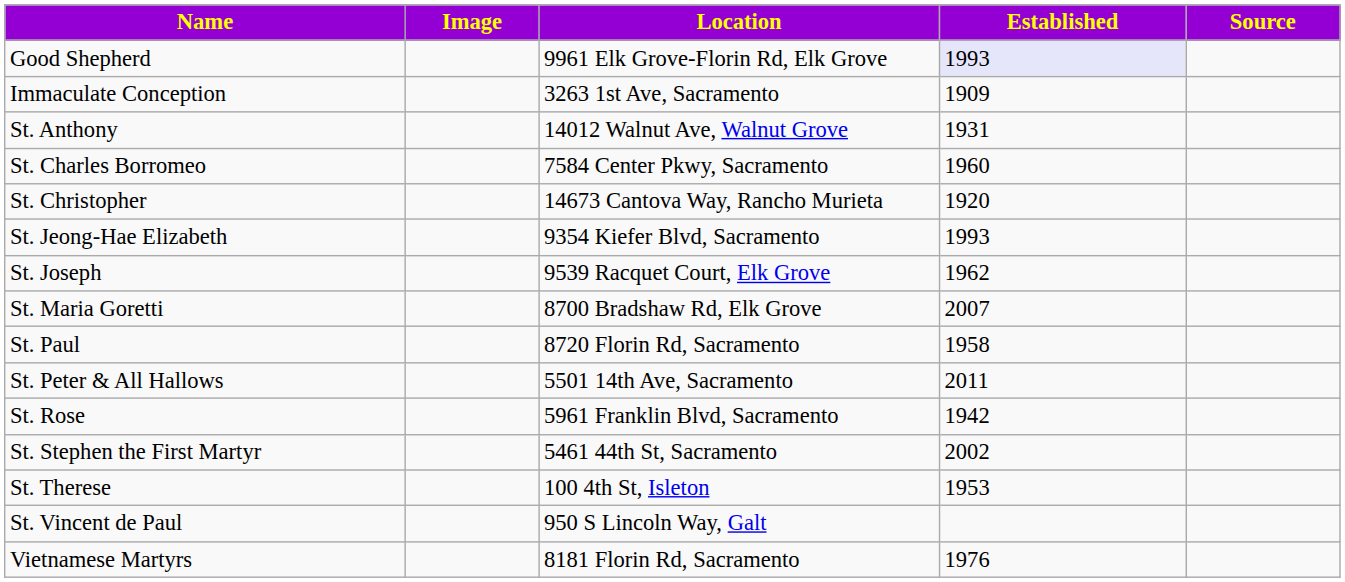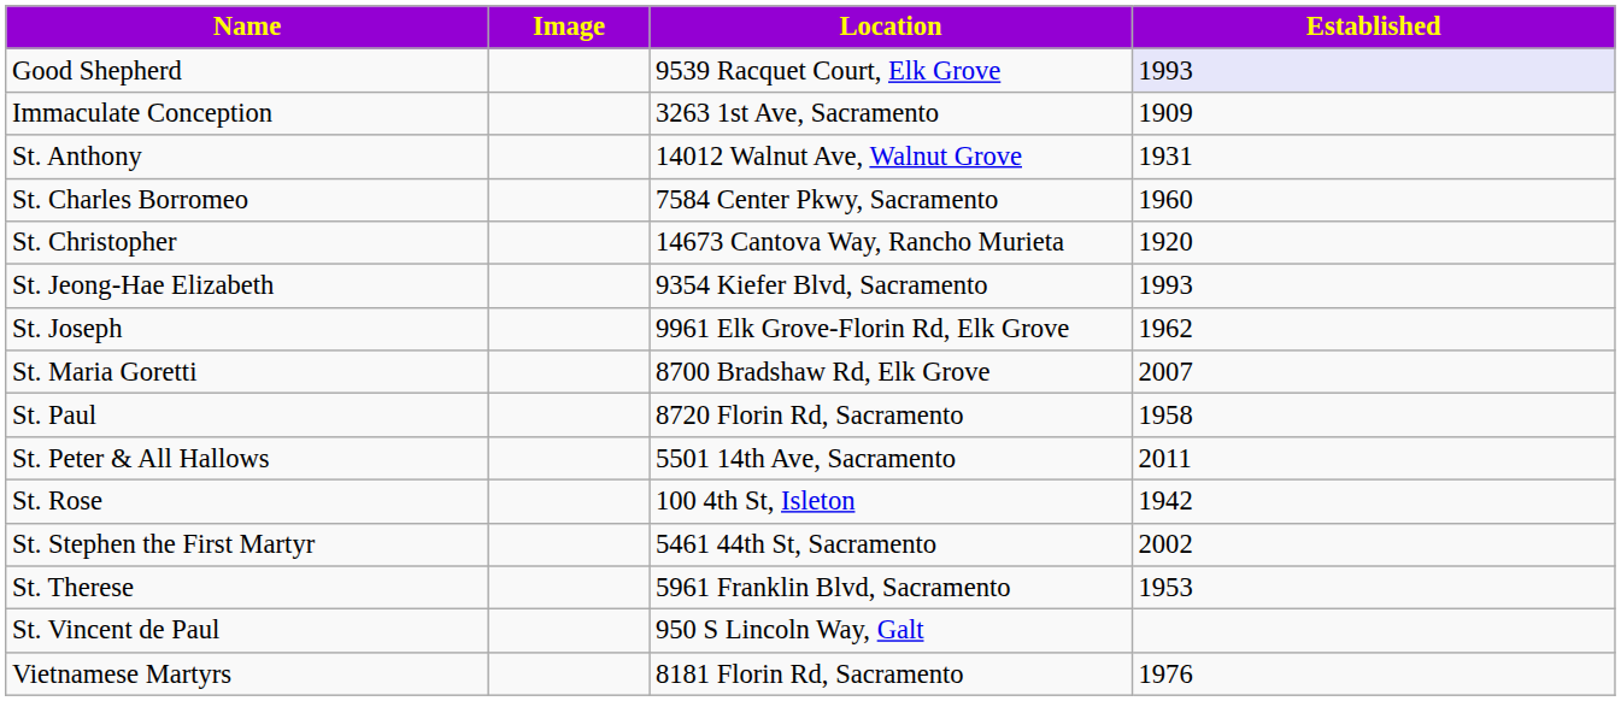- column: Source
Good Shepherd | Location: 9961 Elk Grove-Florin Rd, Elk Grove -> 9539 Racquet Court, Elk Grove
St. Joseph | Location: 9539 Racquet Court, Elk Grove -> 9961 Elk Grove-Florin Rd, Elk Grove
St. Rose | Location: 5961 Franklin Blvd, Sacramento -> 100 4th St, Isleton
St. Therese | Location: 100 4th St, Isleton -> 5961 Franklin Blvd, Sacramento
